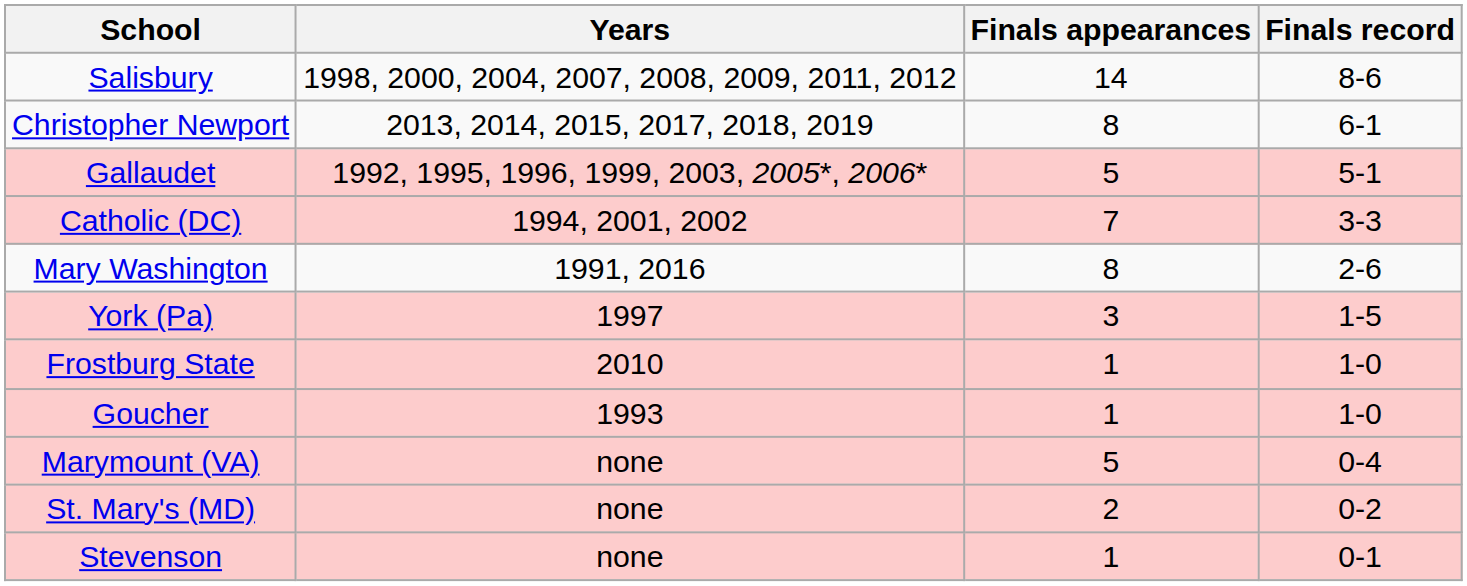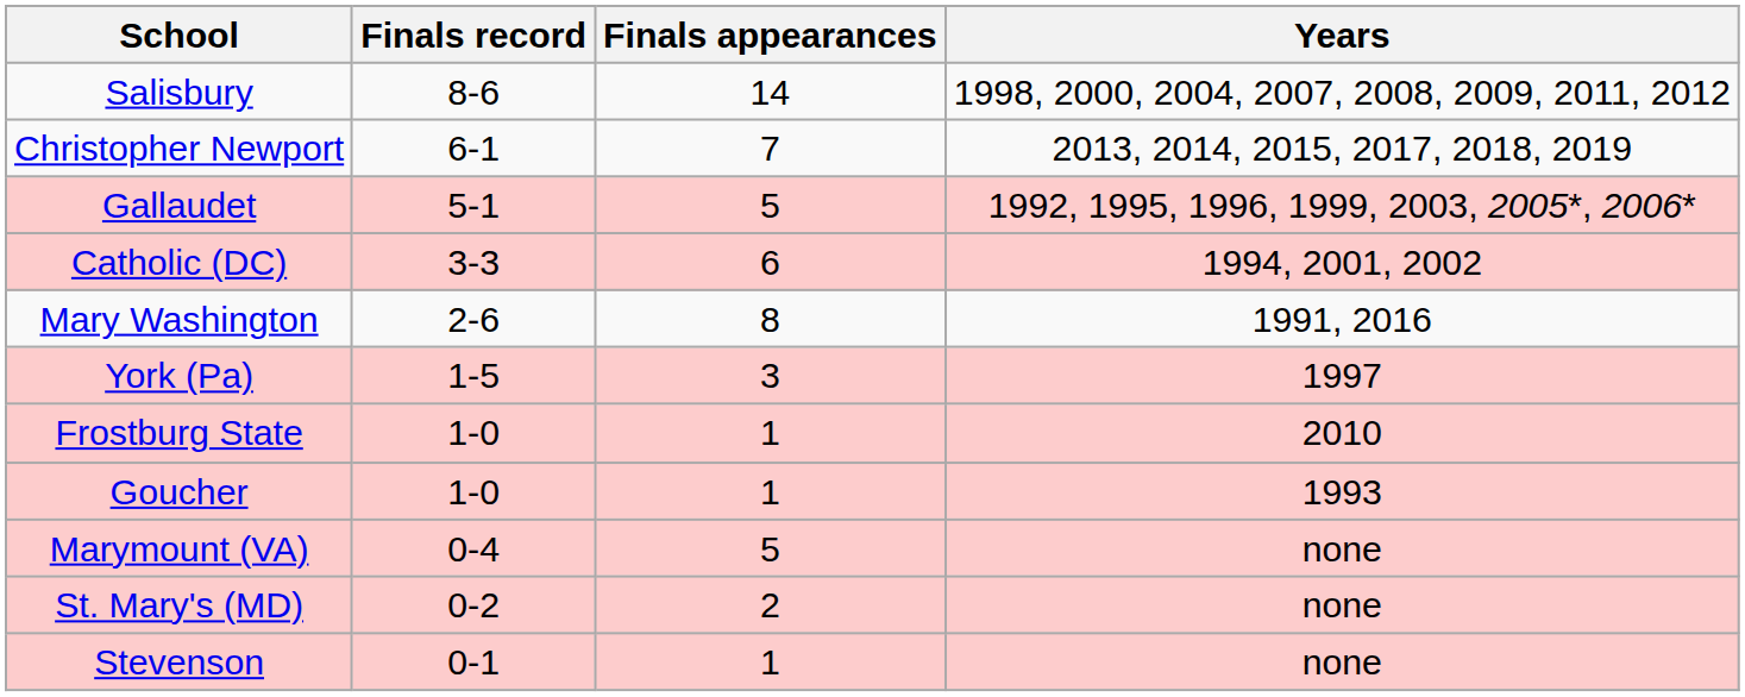columns swapped: Finals record <-> Years
Christopher Newport | Finals appearances: 8 -> 7
Catholic (DC) | Finals appearances: 7 -> 6
